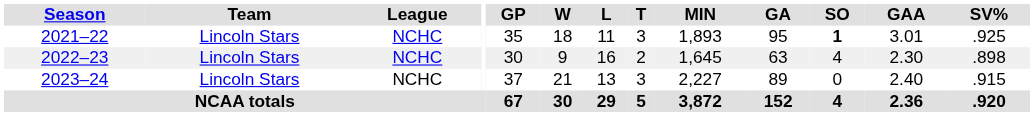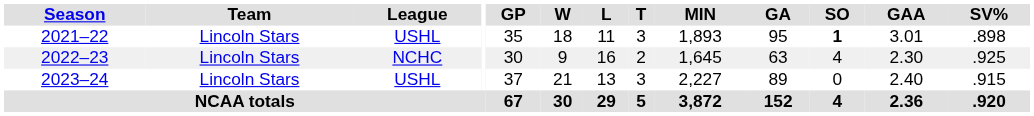2021–22 | League: NCHC -> USHL
2021–22 | SV%: .925 -> .898
2022–23 | SV%: .898 -> .925
2023–24 | League: NCHC -> USHL
